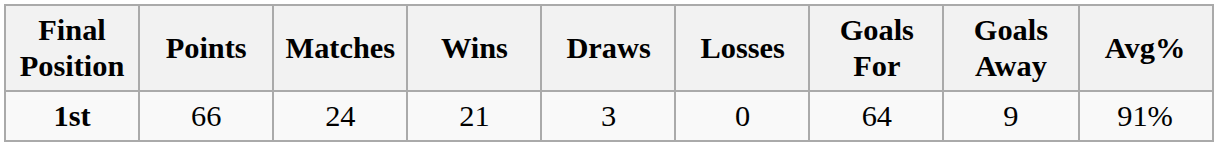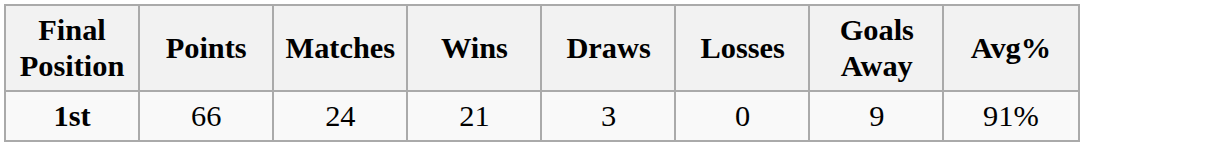- column: Goals For | 64
